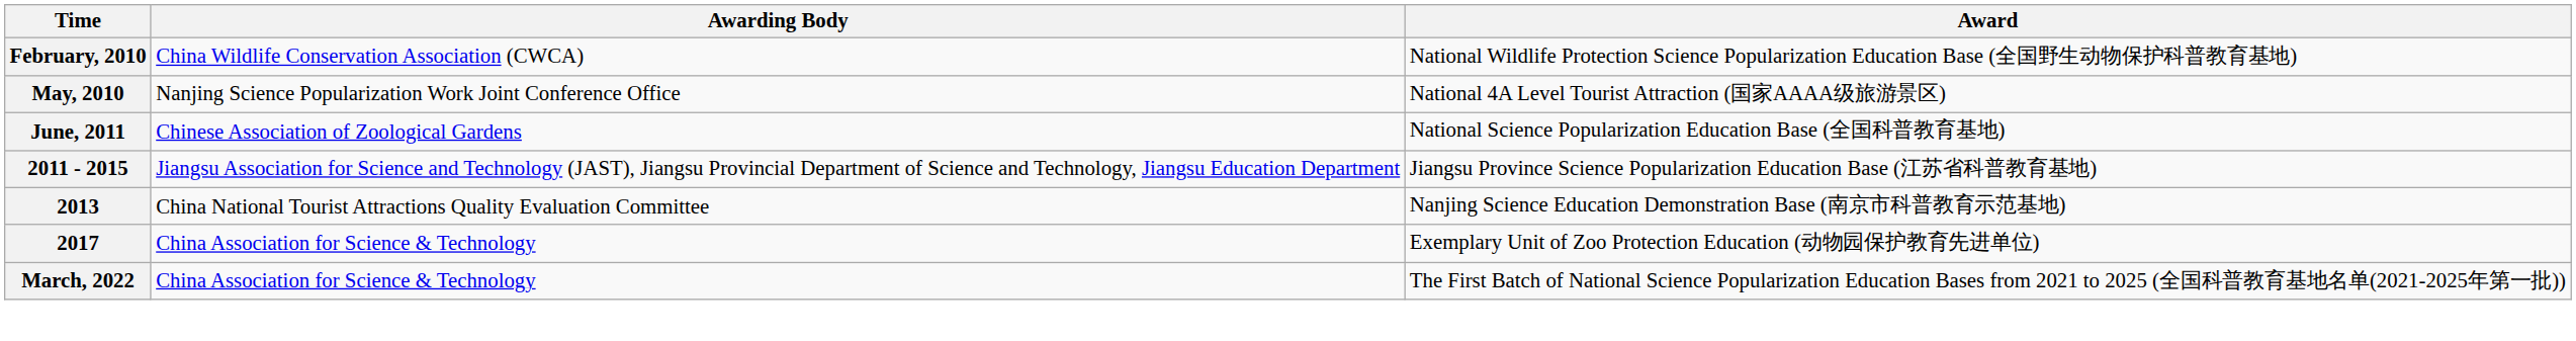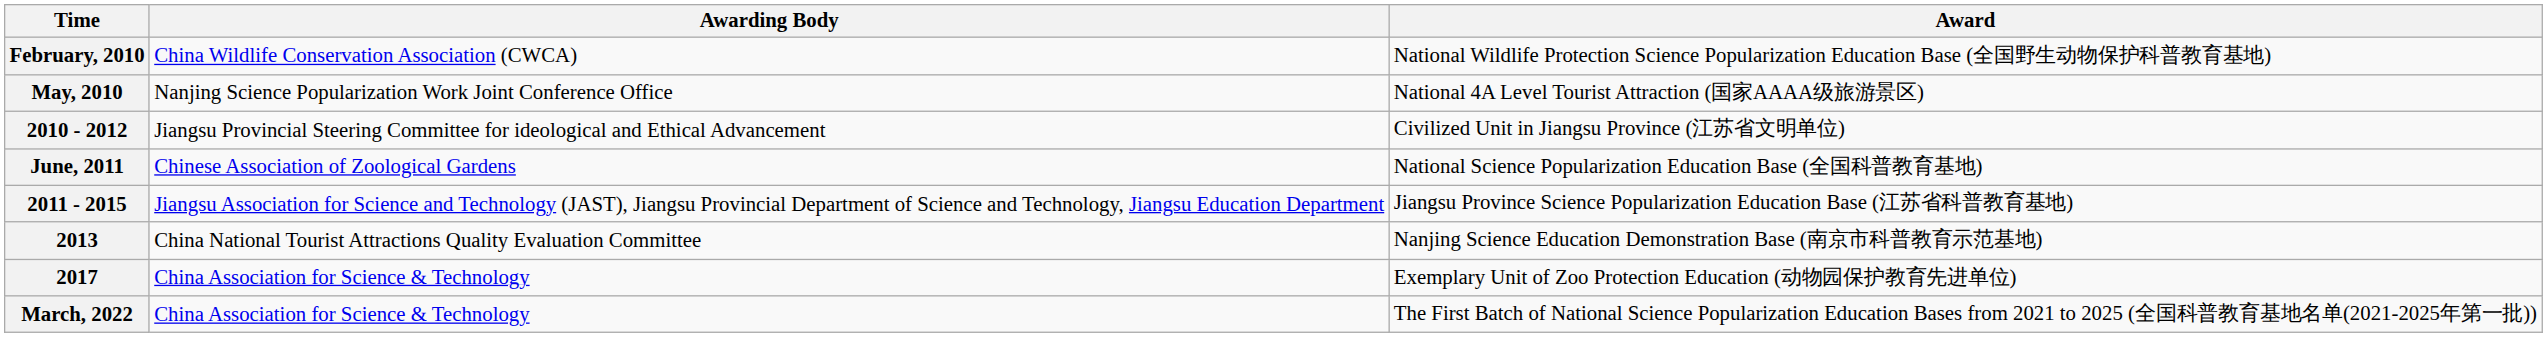+ row: 2010 - 2012 | Jiangsu Provincial Steering Committee for ideological and Ethical Advancement | Civilized Unit in Jiangsu Province (江苏省文明单位)
